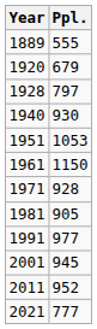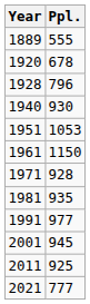1920 | Ppl.: 679 -> 678
1928 | Ppl.: 797 -> 796
1981 | Ppl.: 905 -> 935
2011 | Ppl.: 952 -> 925
